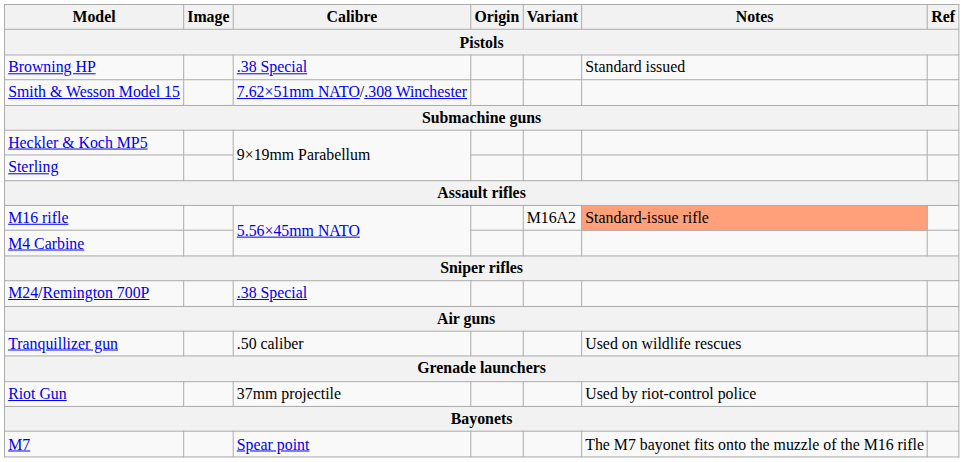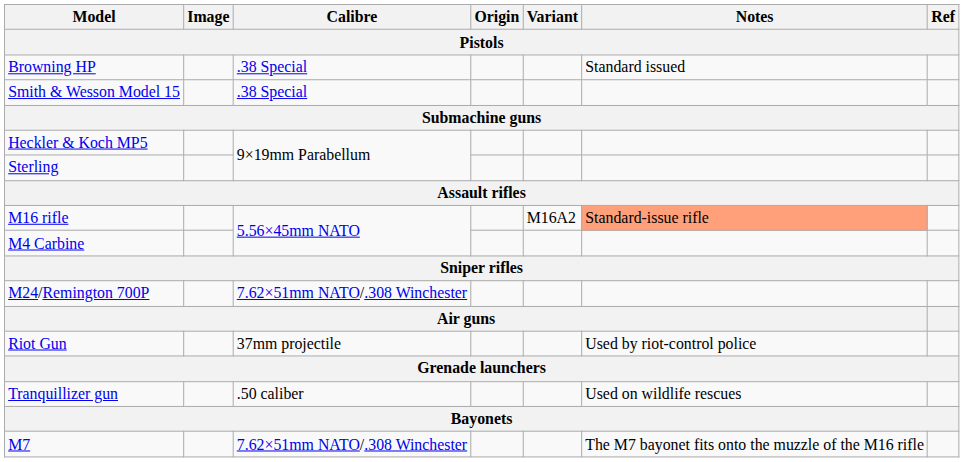Smith & Wesson Model 15 | Calibre: 7.62×51mm NATO/.308 Winchester -> .38 Special
M24/Remington 700P | Calibre: .38 Special -> 7.62×51mm NATO/.308 Winchester
rows swapped: Tranquillizer gun <-> Riot Gun
M7 | Calibre: Spear point -> 7.62×51mm NATO/.308 Winchester
